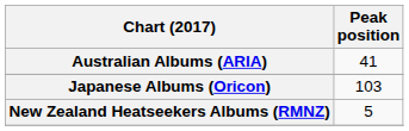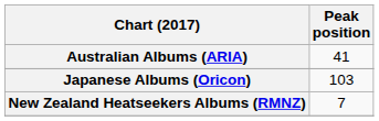New Zealand Heatseekers Albums (RMNZ) | Peak position: 5 -> 7
